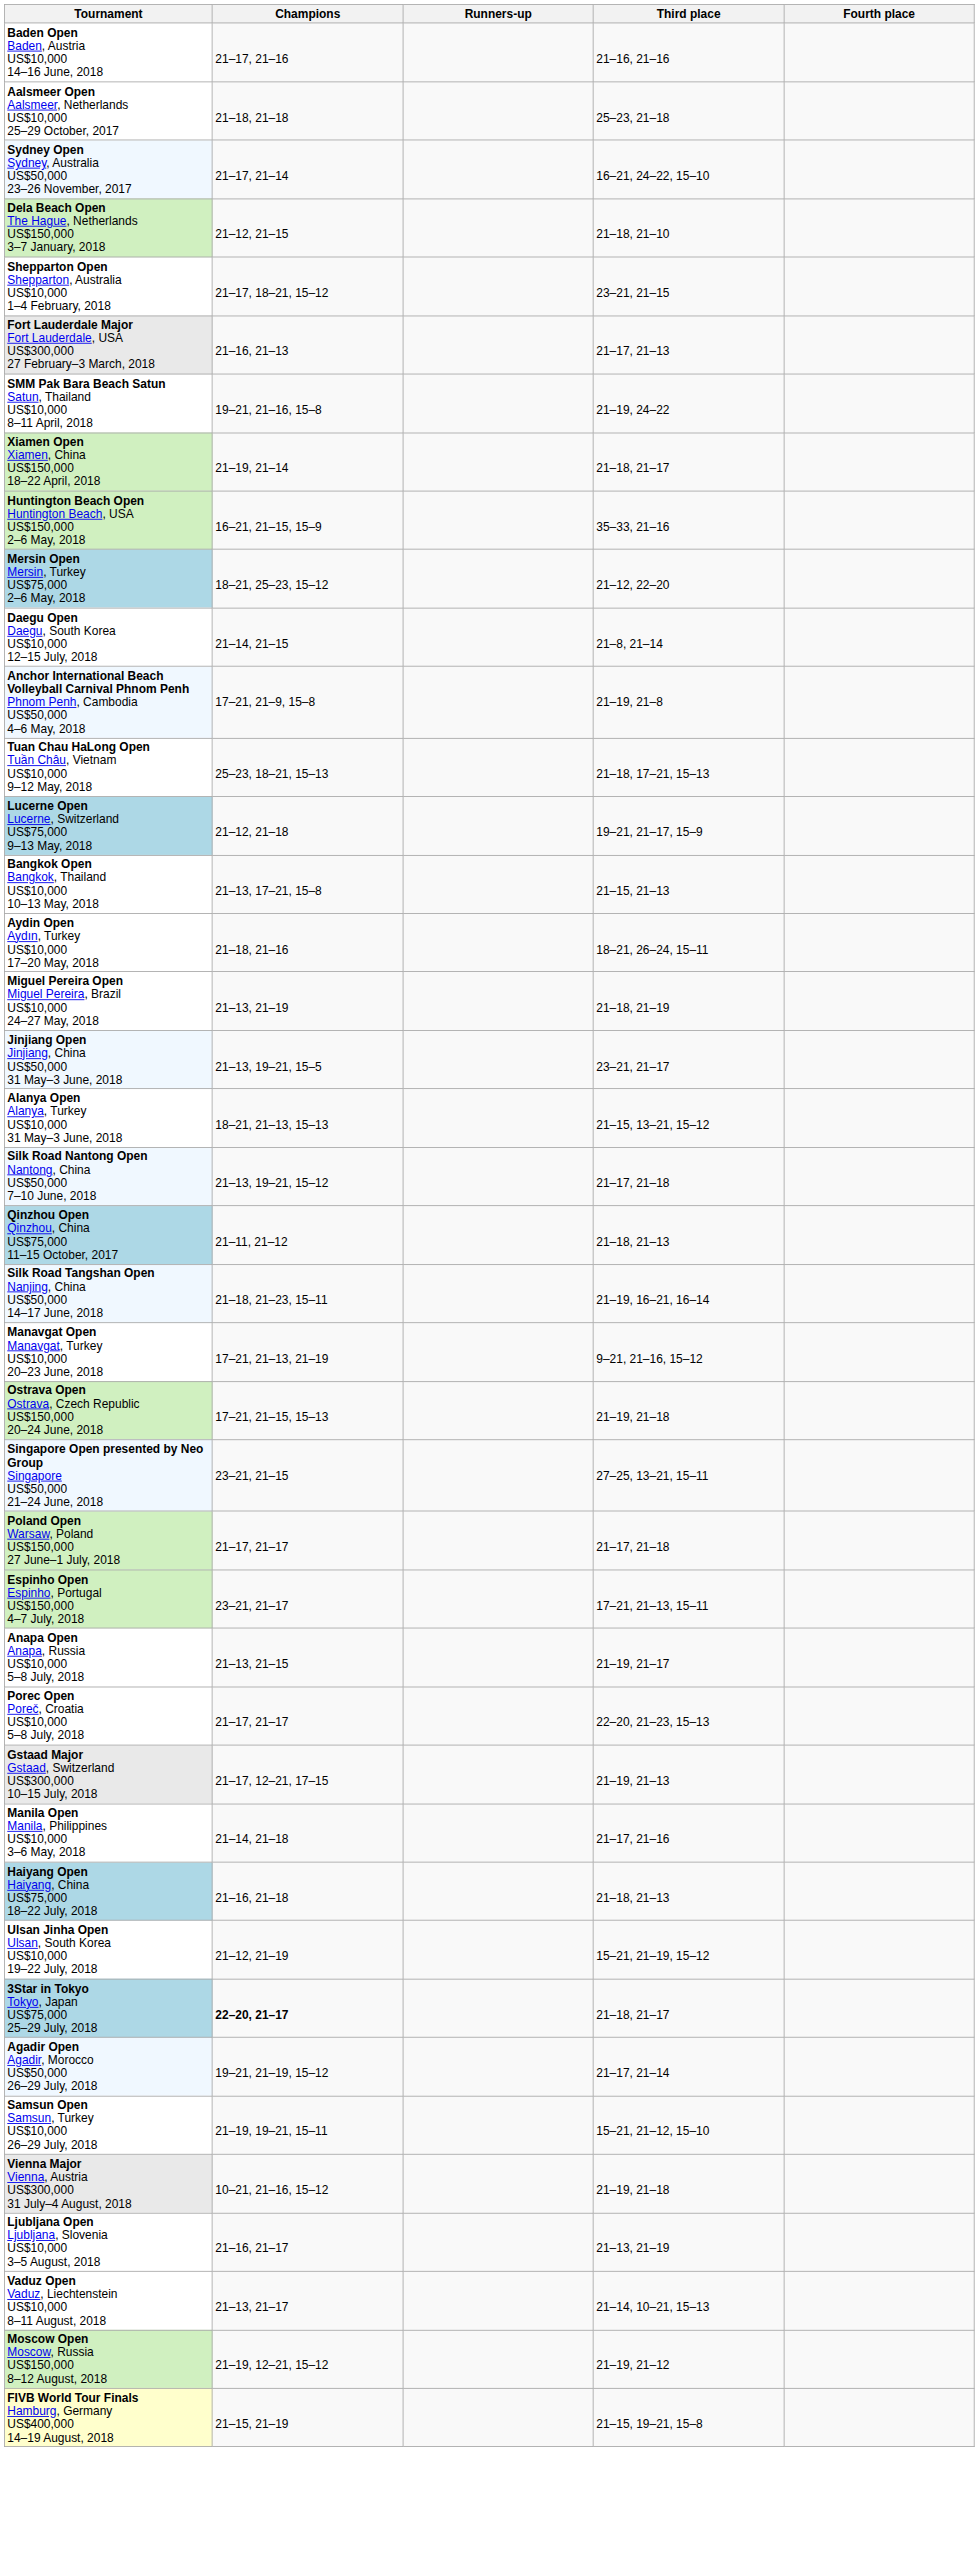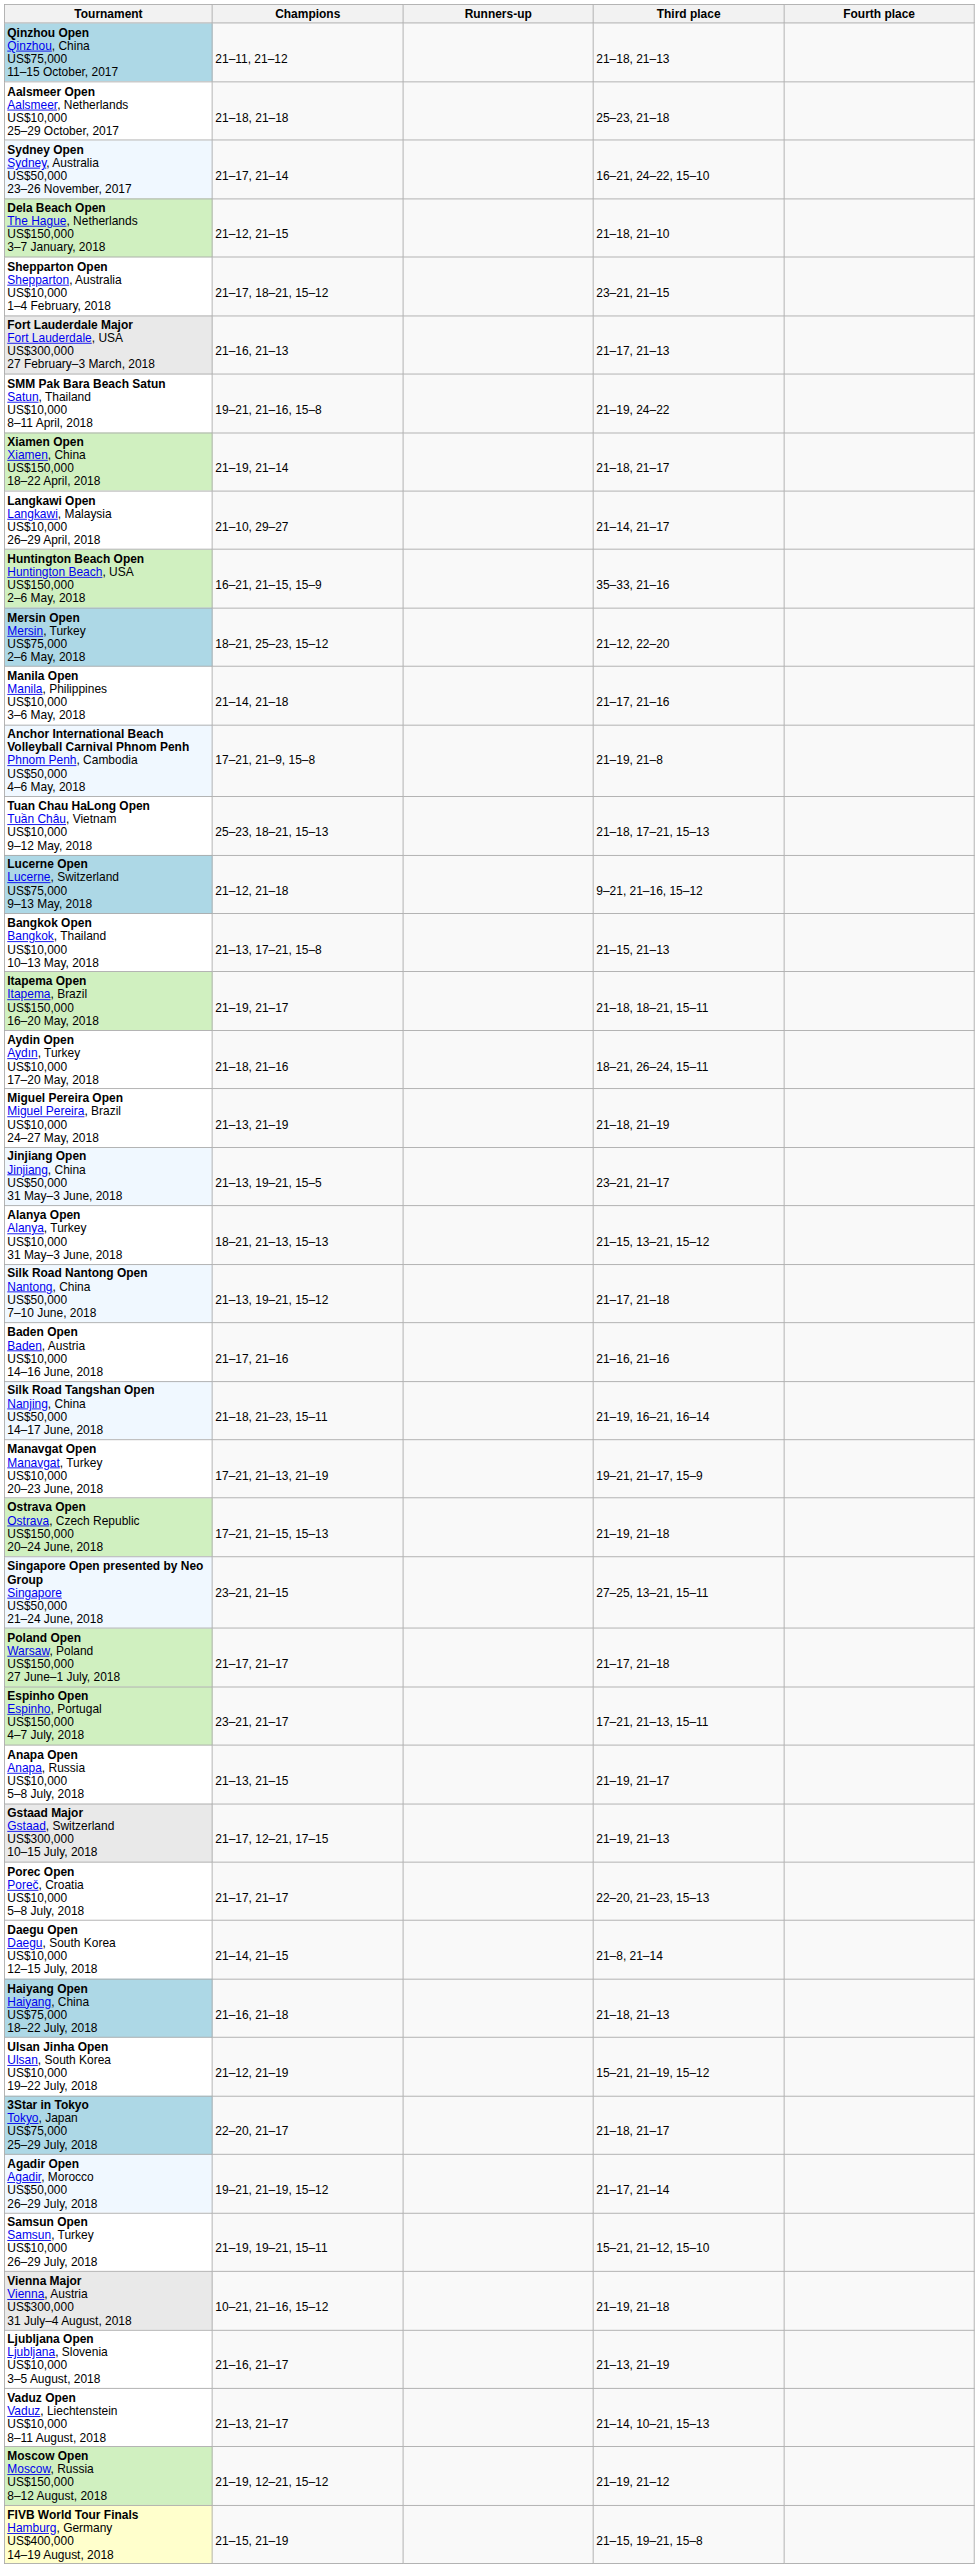rows swapped: Qinzhou Open Qinzhou, China US$75,000 11–15 October, 2017 <-> Baden Open Baden, Austria US$10,000 14–16 June, 2018
+ row: Langkawi Open Langkawi, Malaysia US$10,000 26–29 April, 2018 | 21–10, 29–27 | 21–14, 21–17
rows swapped: Manila Open Manila, Philippines US$10,000 3–6 May, 2018 <-> Daegu Open Daegu, South Korea US$10,000 12–15 July, 2018
Lucerne Open Lucerne, Switzerland US$75,000 9–13 May, 2018 | Third place: 19–21, 21–17, 15–9 -> 9–21, 21–16, 15–12
+ row: Itapema Open Itapema, Brazil US$150,000 16–20 May, 2018 | 21–19, 21–17 | 21–18, 18–21, 15–11
Manavgat Open Manavgat, Turkey US$10,000 20–23 June, 2018 | Third place: 9–21, 21–16, 15–12 -> 19–21, 21–17, 15–9
rows swapped: Porec Open Poreč, Croatia US$10,000 5–8 July, 2018 <-> Gstaad Major Gstaad, Switzerland US$300,000 10–15 July, 2018
3Star in Tokyo Tokyo, Japan US$75,000 25–29 July, 2018 | Champions: bold -> normal
